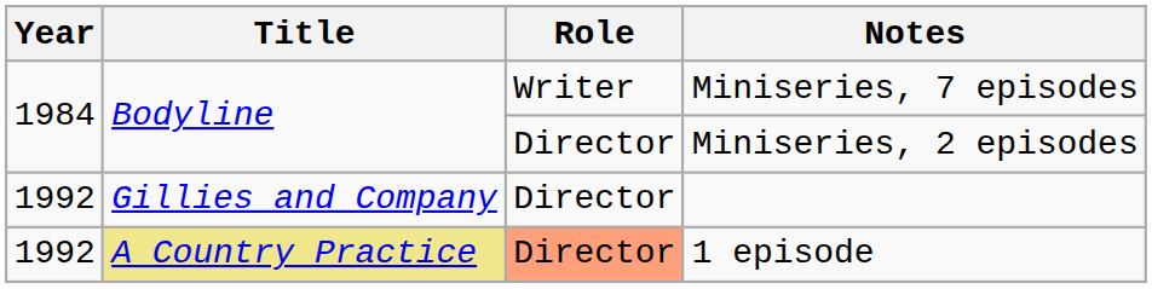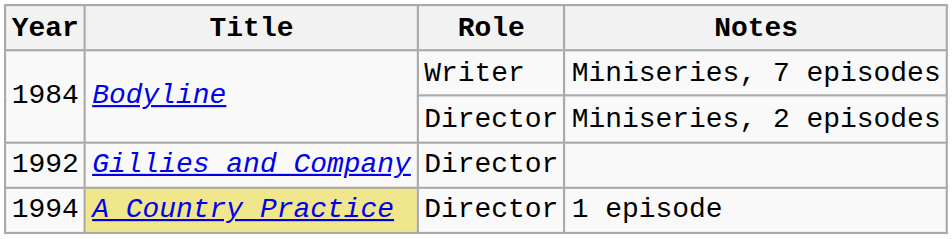1 episode | Year: 1992 -> 1994
1 episode | Role: lightsalmon background -> no background
